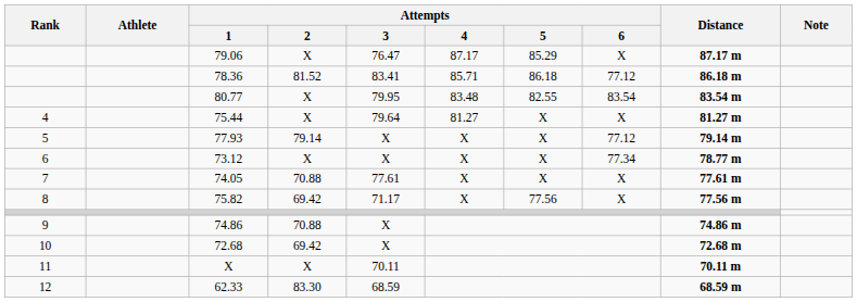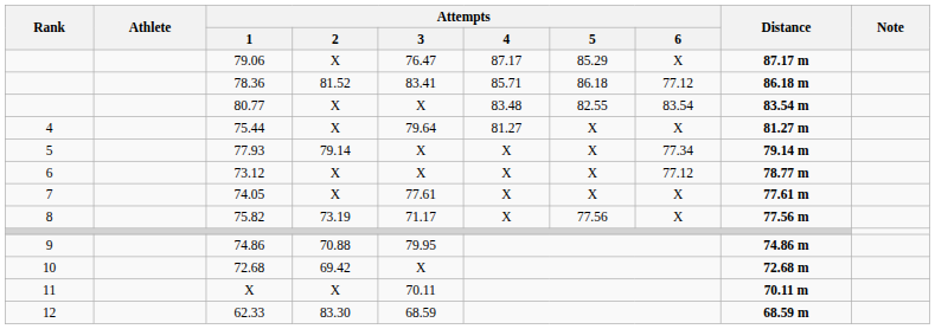80.77 | Attempts / 3: 79.95 -> X
77.93 | Attempts / 6: 77.12 -> 77.34
73.12 | Attempts / 6: 77.34 -> 77.12
74.05 | Attempts / 2: 70.88 -> X
75.82 | Attempts / 2: 69.42 -> 73.19
74.86 | Attempts / 3: X -> 79.95
